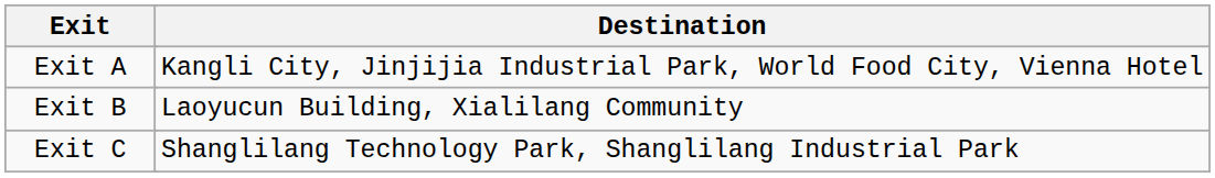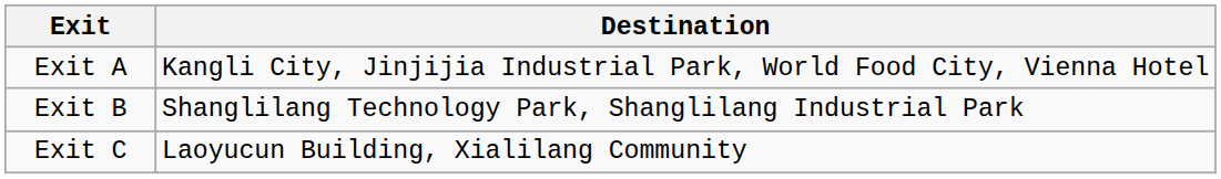Exit B | Destination: Laoyucun Building, Xialilang Community -> Shanglilang Technology Park, Shanglilang Industrial Park
Exit C | Destination: Shanglilang Technology Park, Shanglilang Industrial Park -> Laoyucun Building, Xialilang Community
